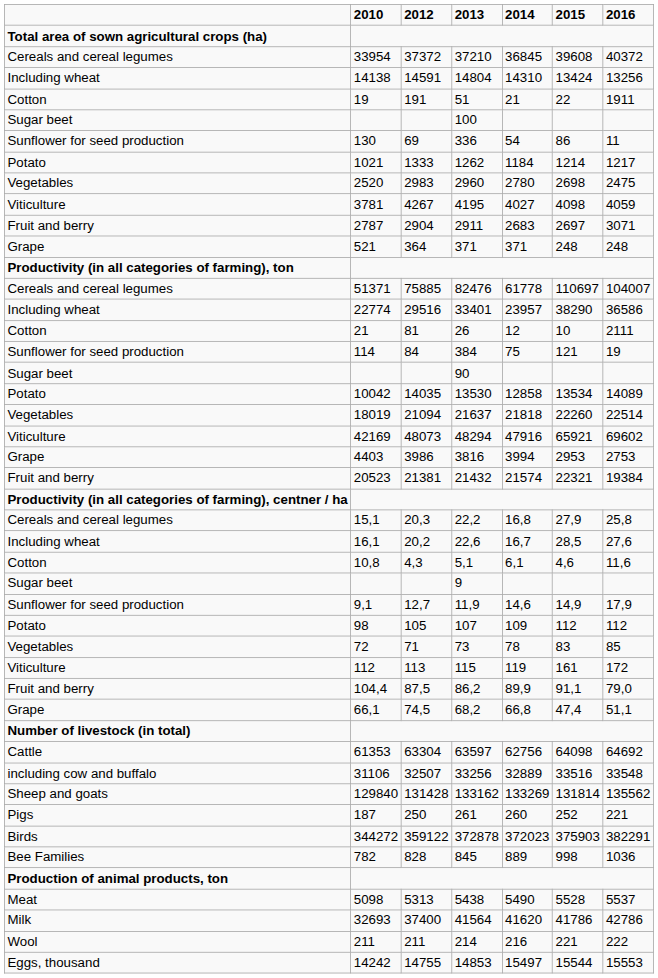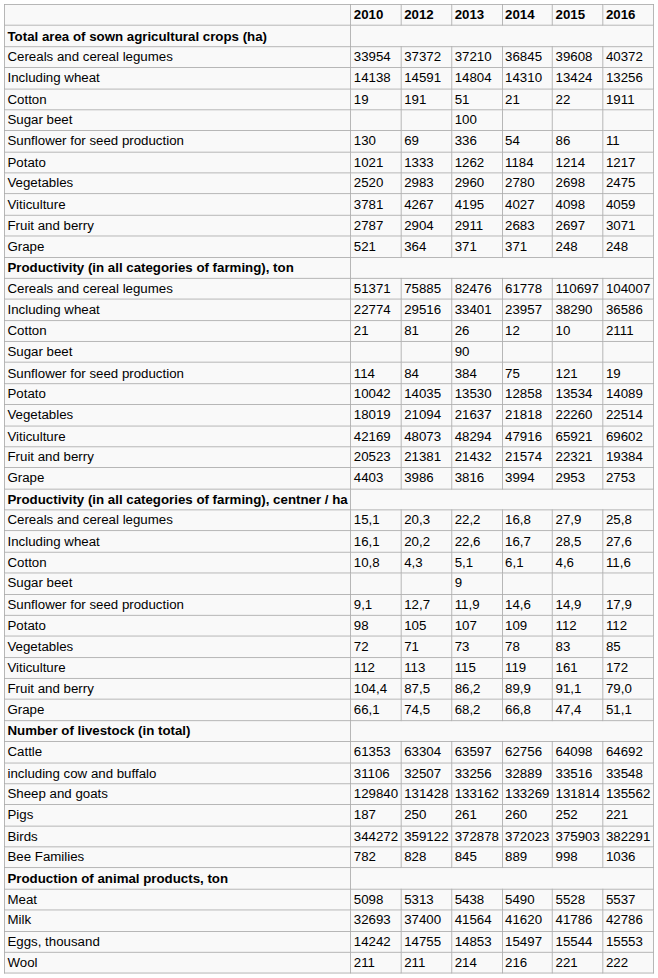rows swapped: 90 <-> 384
rows swapped: 21432 <-> 3816
rows swapped: 14853 <-> 214
